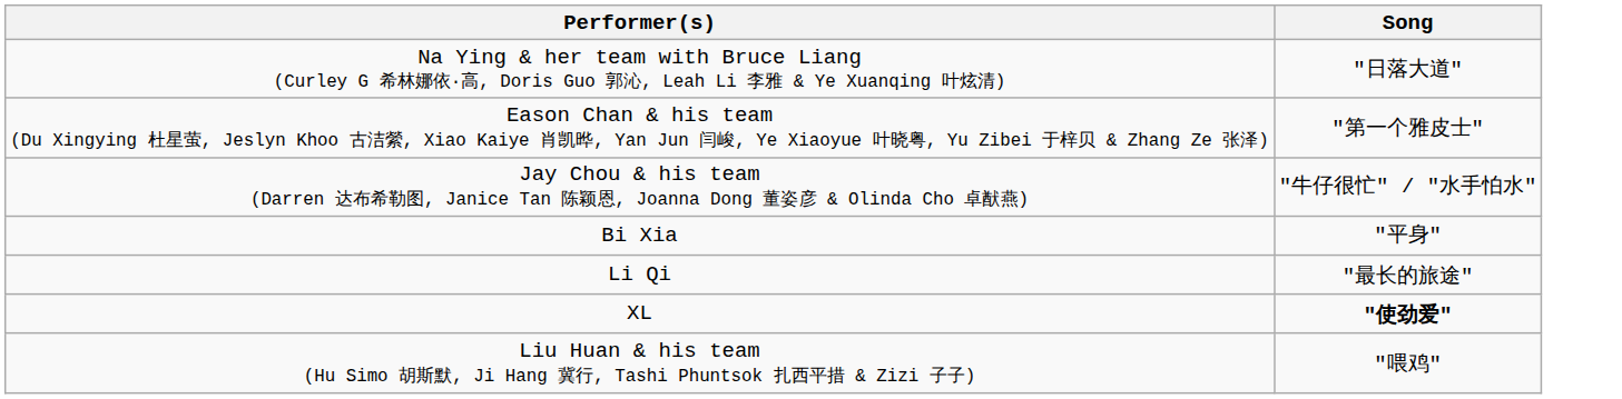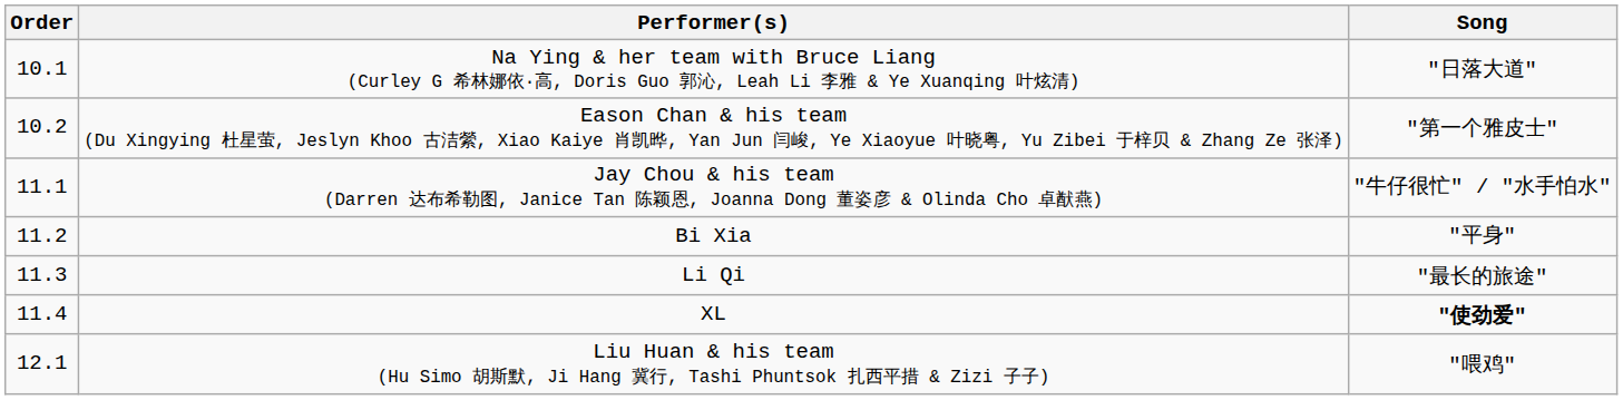+ column: Order | 10.1 | 10.2 | 11.1 | 11.2 | 11.3 | 11.4 | 12.1
